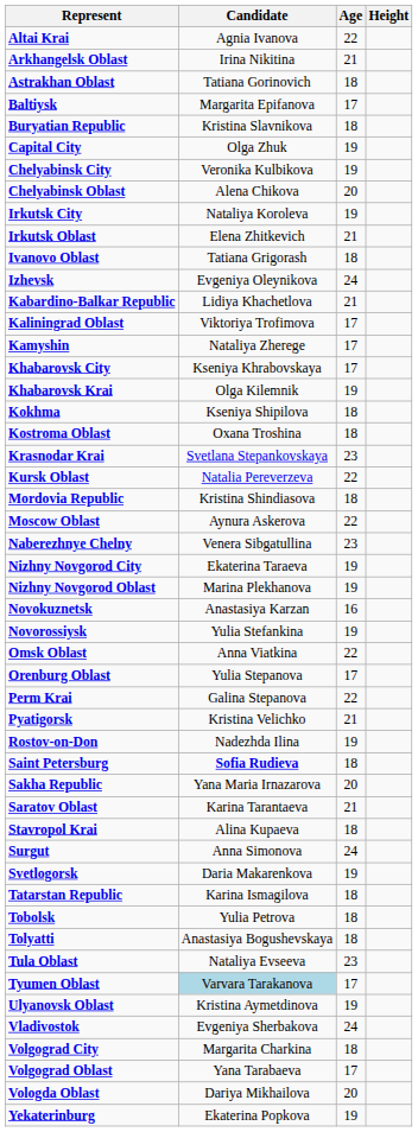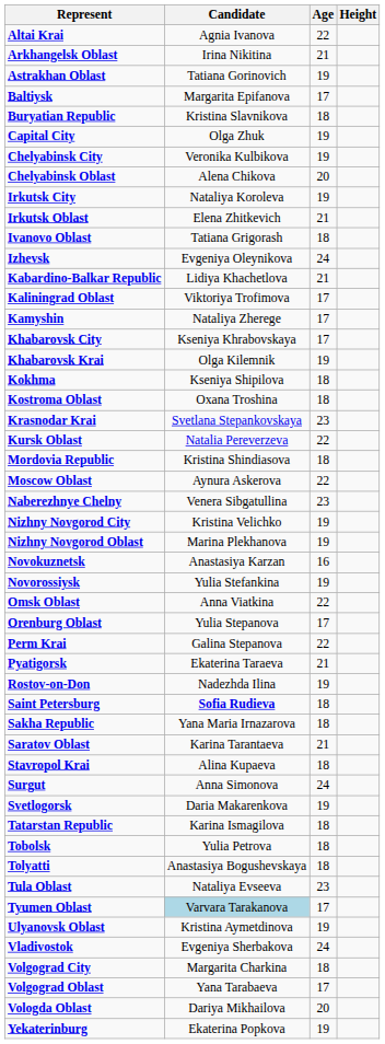Astrakhan Oblast | Age: 18 -> 19
Nizhny Novgorod City | Candidate: Ekaterina Taraeva -> Kristina Velichko
Pyatigorsk | Candidate: Kristina Velichko -> Ekaterina Taraeva
Sakha Republic | Age: 20 -> 18
